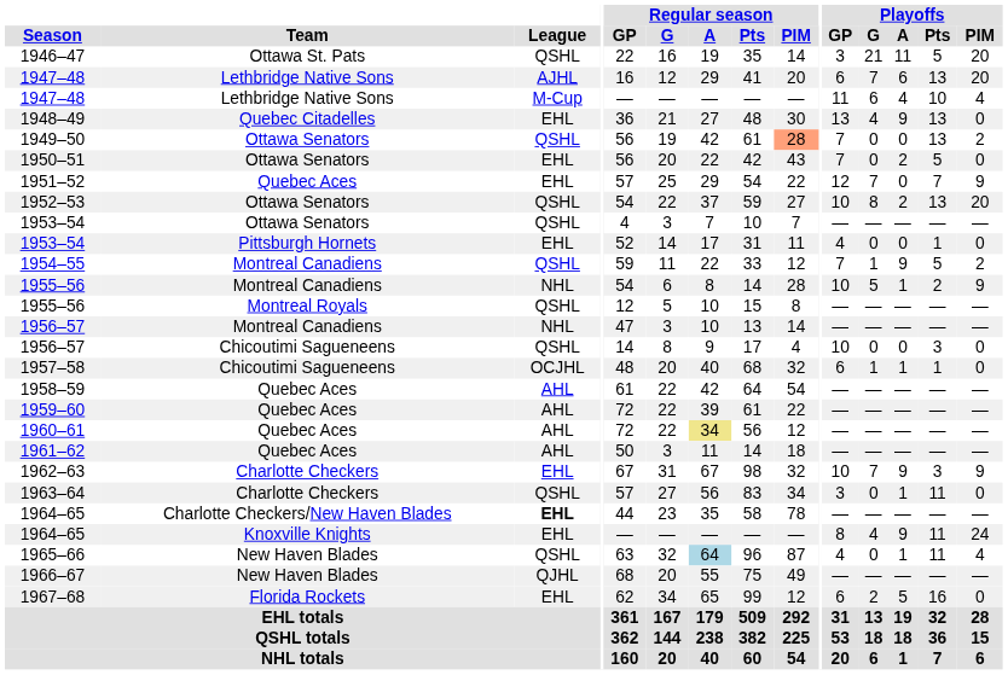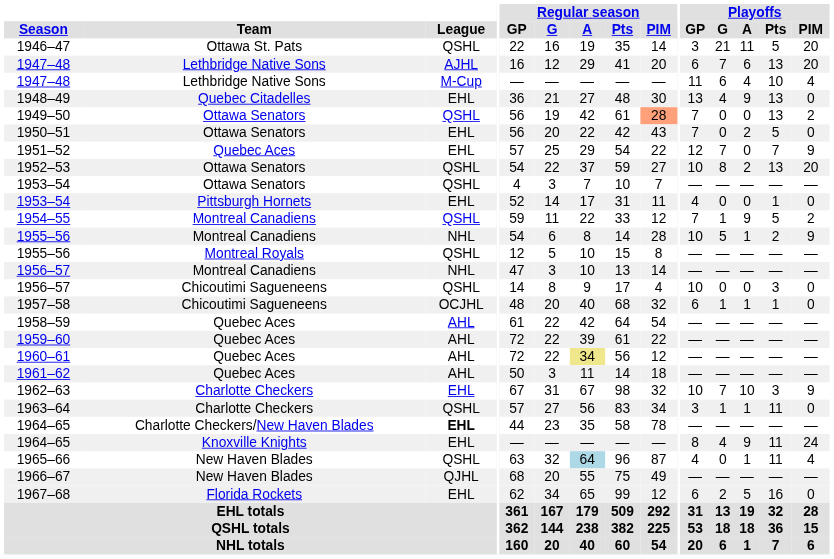1962–63 | Playoffs / A: 9 -> 10
1963–64 | Playoffs / G: 0 -> 1
